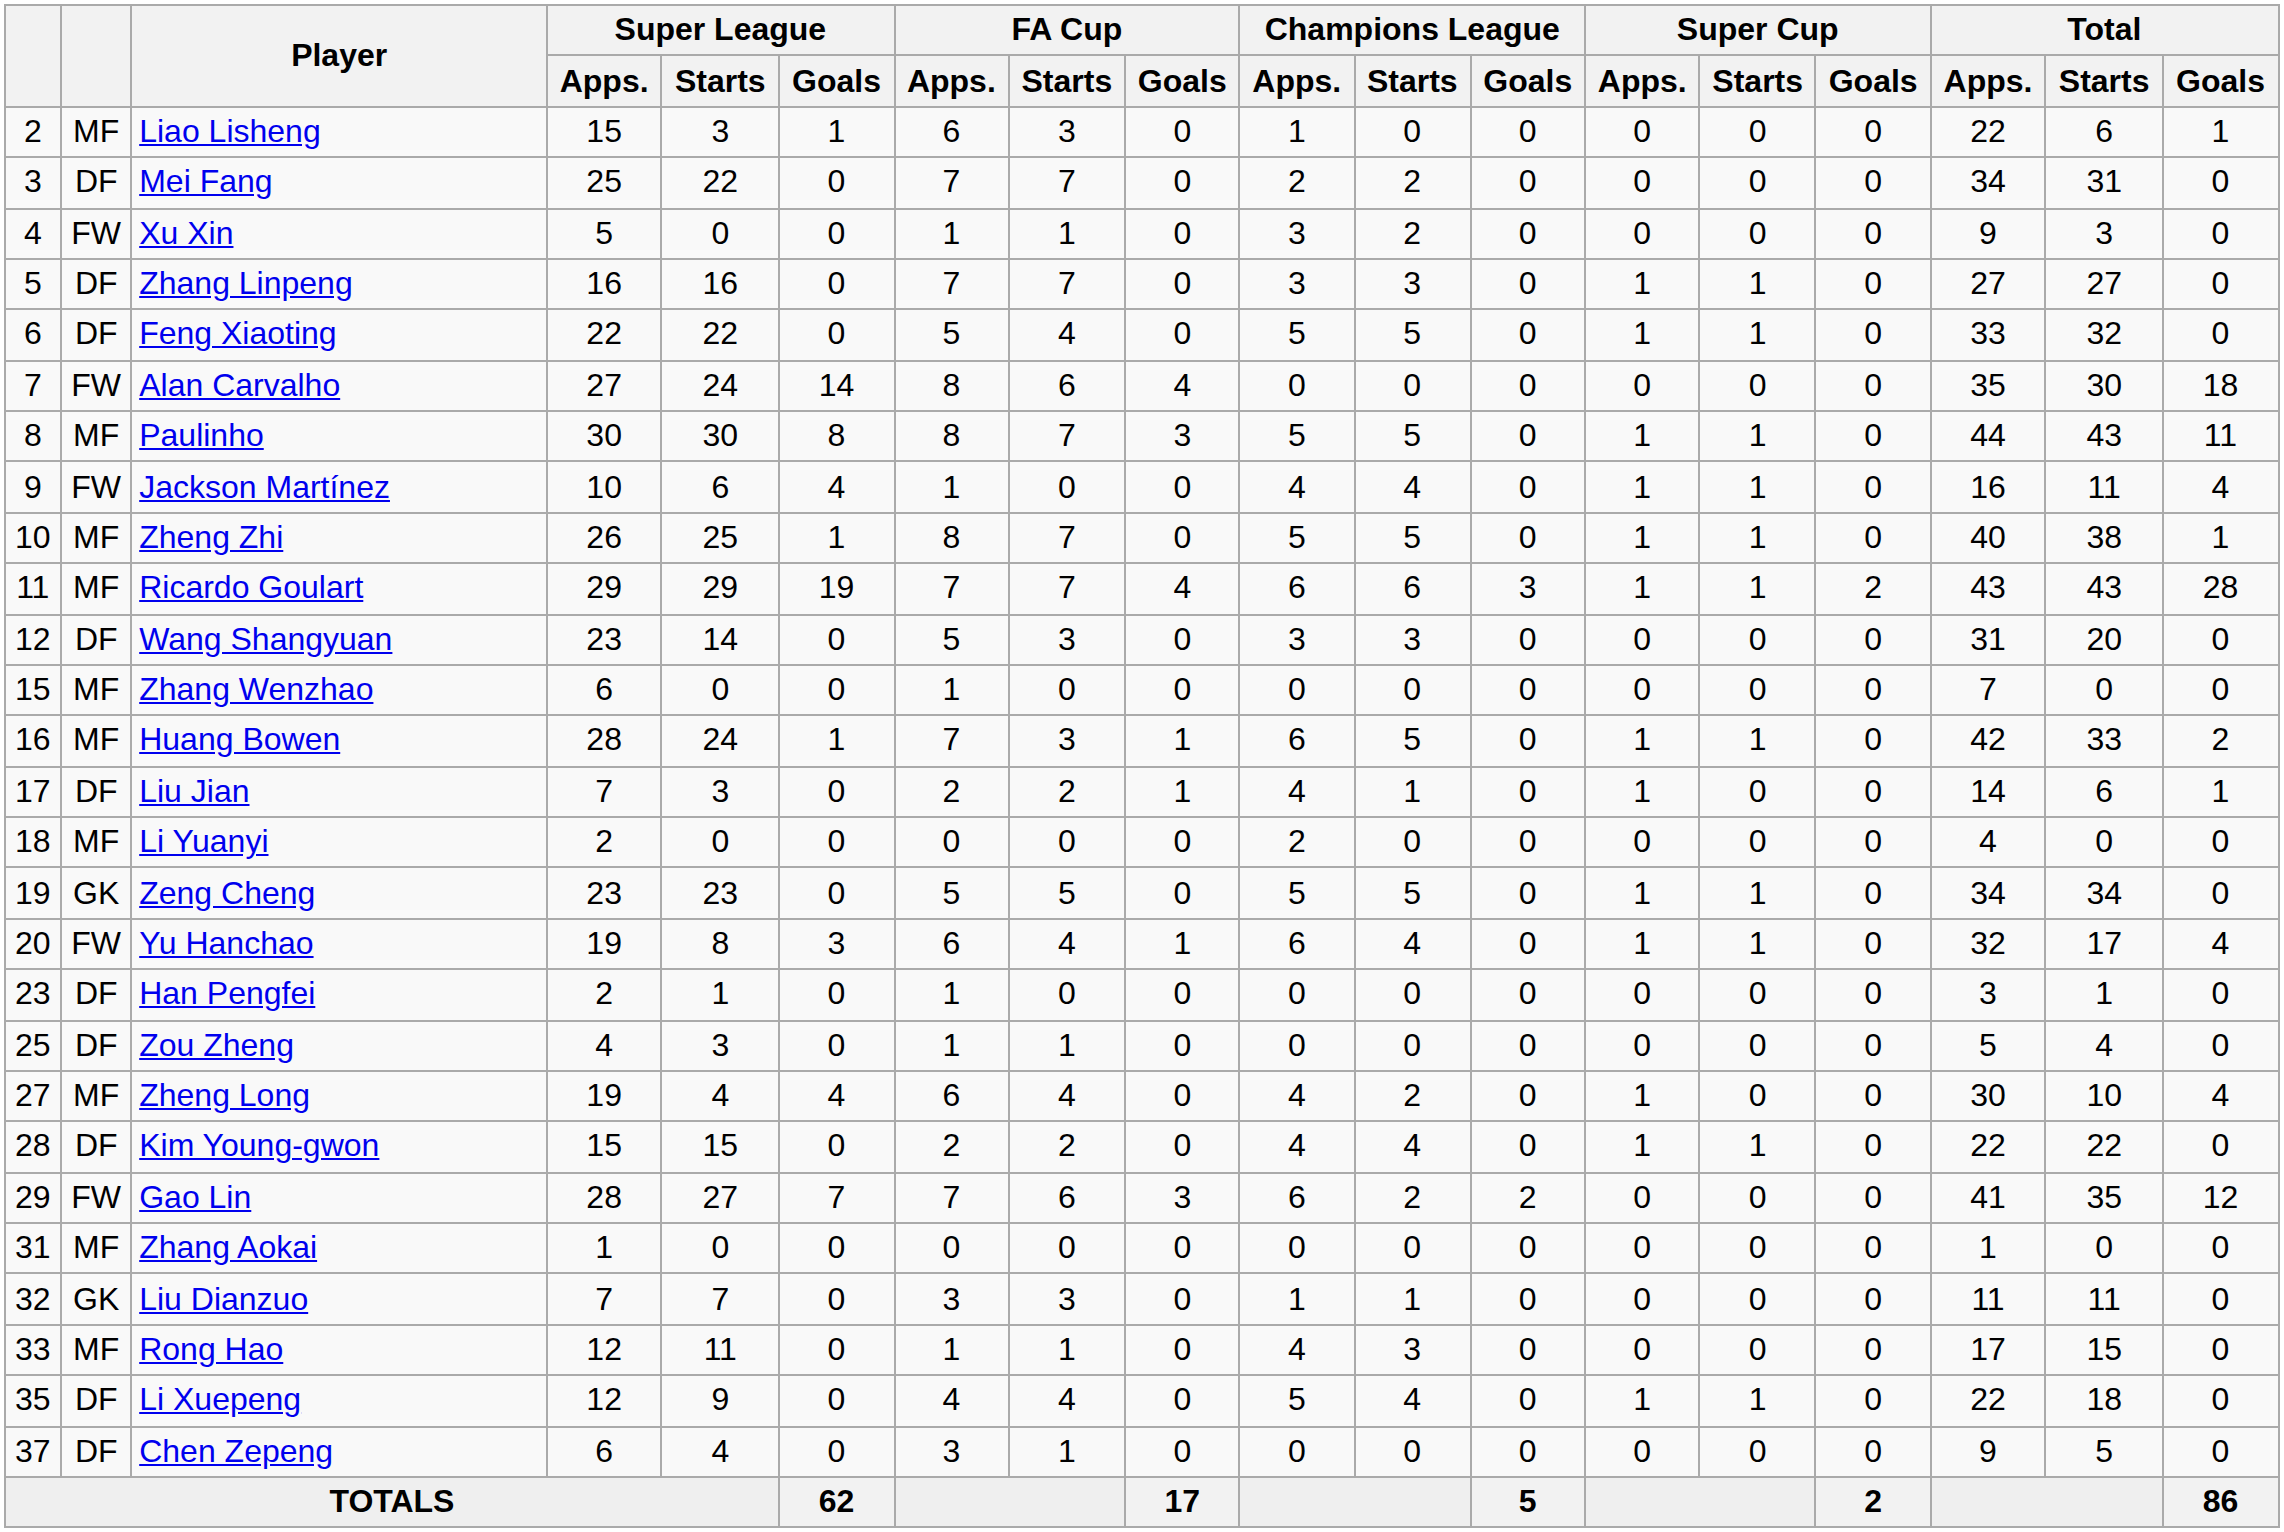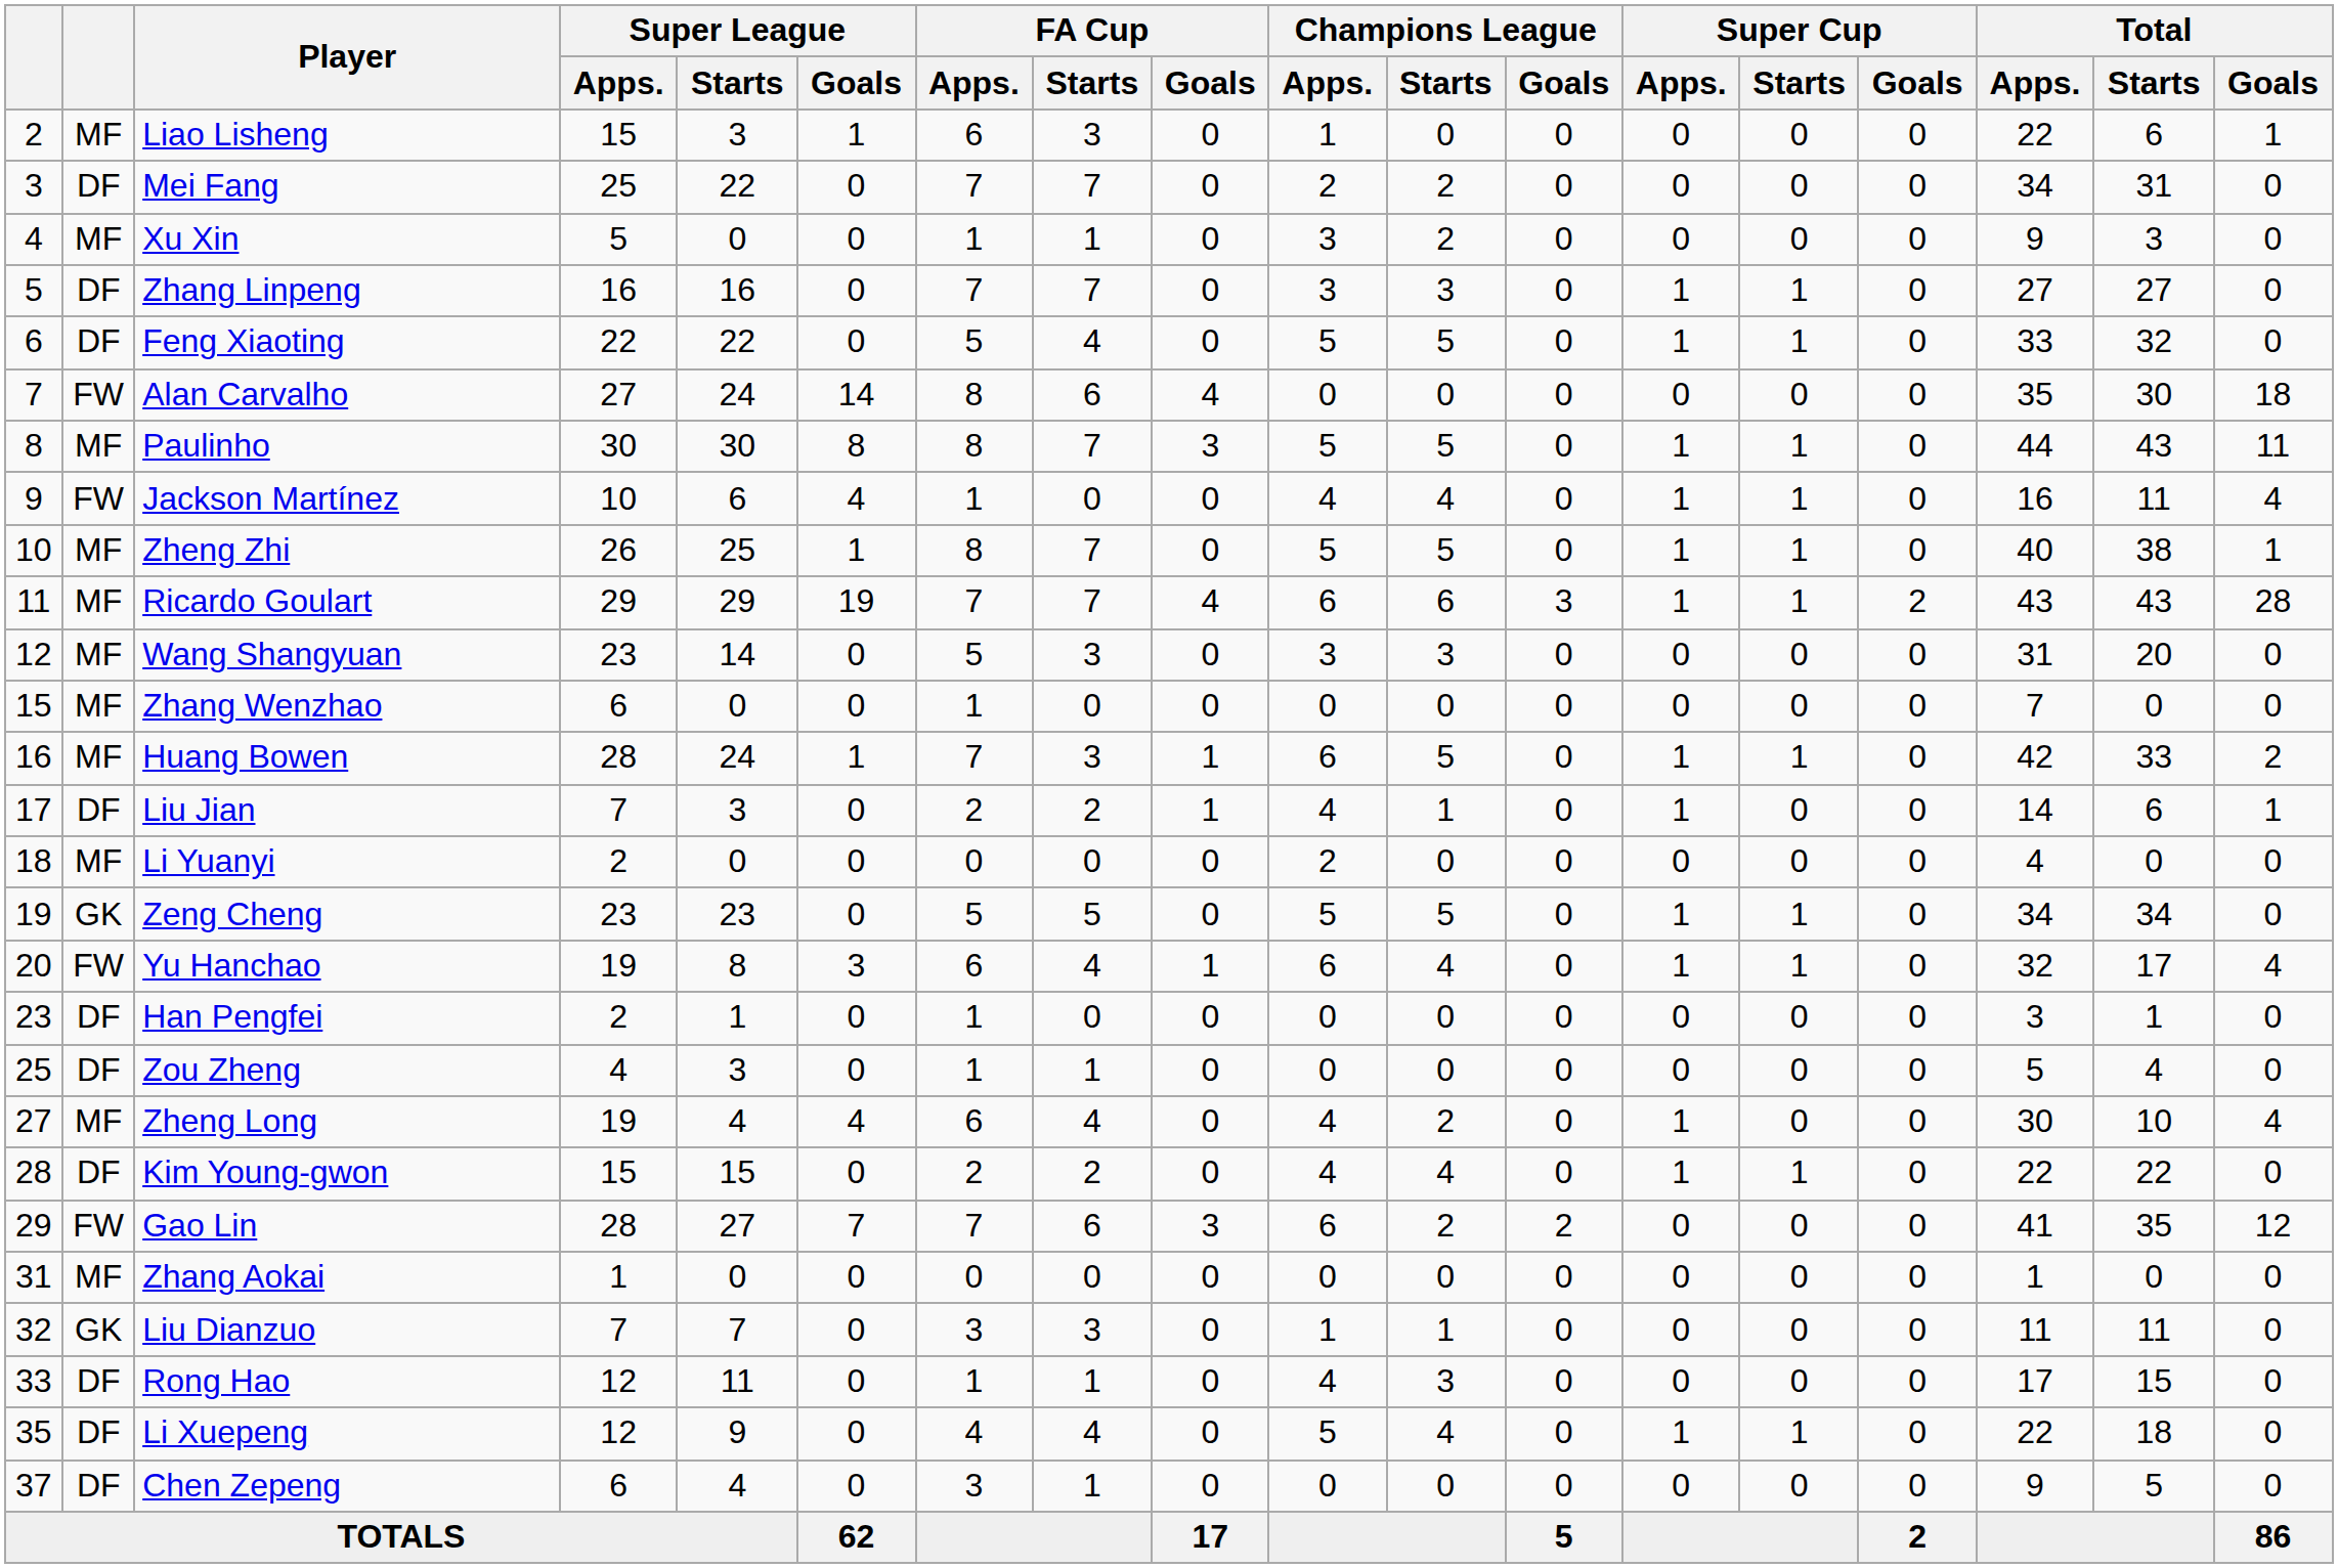Xu Xin | column 2: FW -> MF
Wang Shangyuan | column 2: DF -> MF
Rong Hao | column 2: MF -> DF
